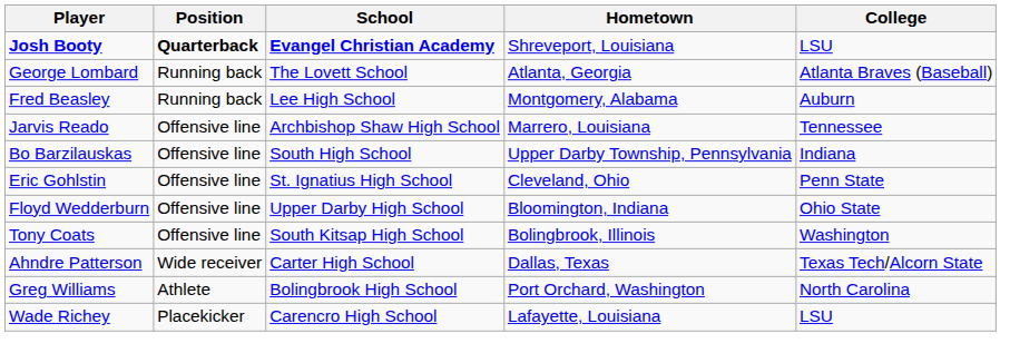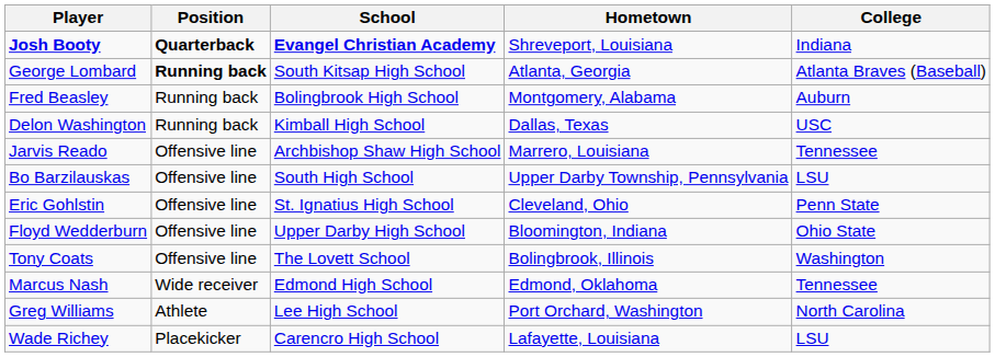Josh Booty | College: LSU -> Indiana
George Lombard | Position: normal -> bold
George Lombard | School: The Lovett School -> South Kitsap High School
Fred Beasley | School: Lee High School -> Bolingbrook High School
+ row: Delon Washington | Running back | Kimball High School | Dallas, Texas | USC
Bo Barzilauskas | College: Indiana -> LSU
Tony Coats | School: South Kitsap High School -> The Lovett School
+ row: Marcus Nash | Wide receiver | Edmond High School | Edmond, Oklahoma | Tennessee
- row: Ahndre Patterson | Wide receiver | Carter High School | Dallas, Texas | Texas Tech/Alcorn State
Greg Williams | School: Bolingbrook High School -> Lee High School
